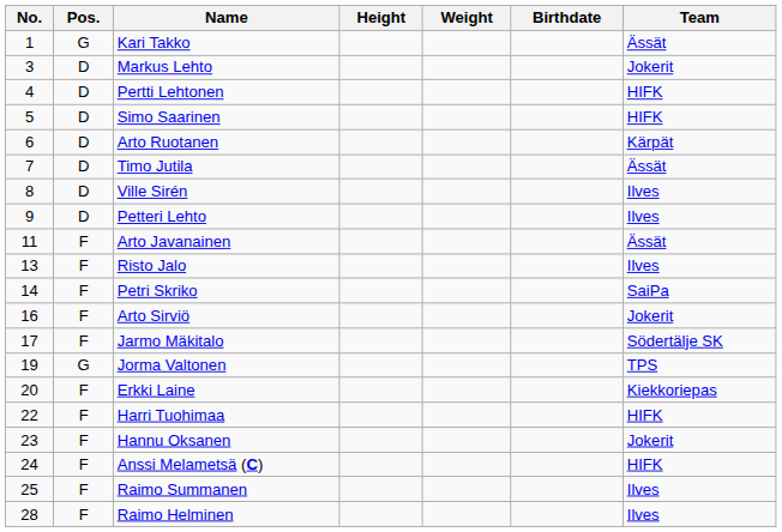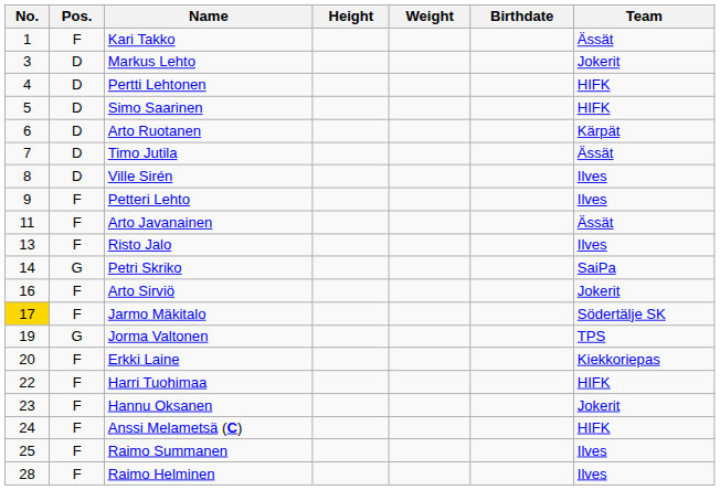Kari Takko | Pos.: G -> F
Petteri Lehto | Pos.: D -> F
Petri Skriko | Pos.: F -> G
Jarmo Mäkitalo | No.: no background -> gold background
